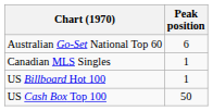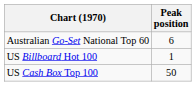- row: Canadian MLS Singles | 1
